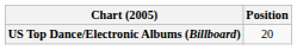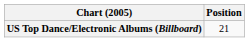US Top Dance/Electronic Albums (Billboard) | Position: 20 -> 21
